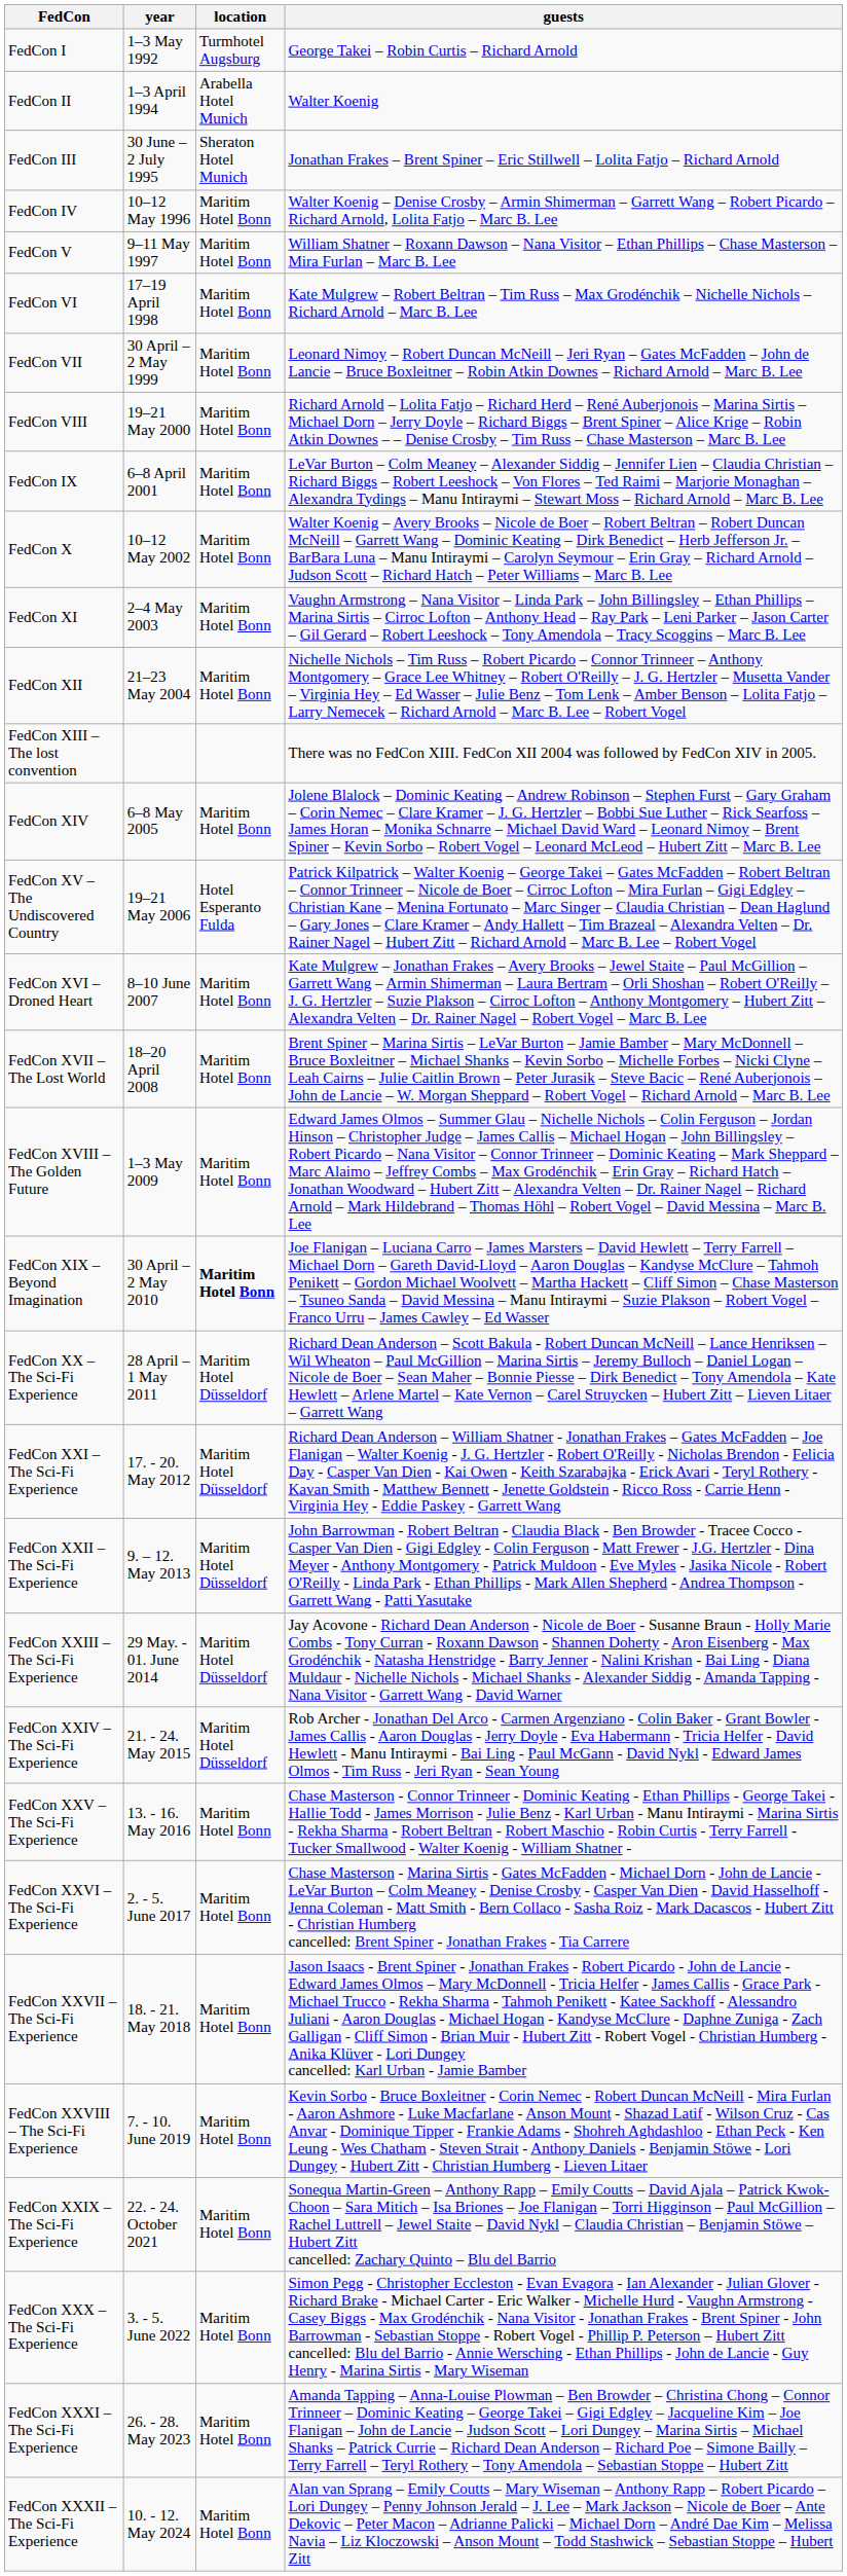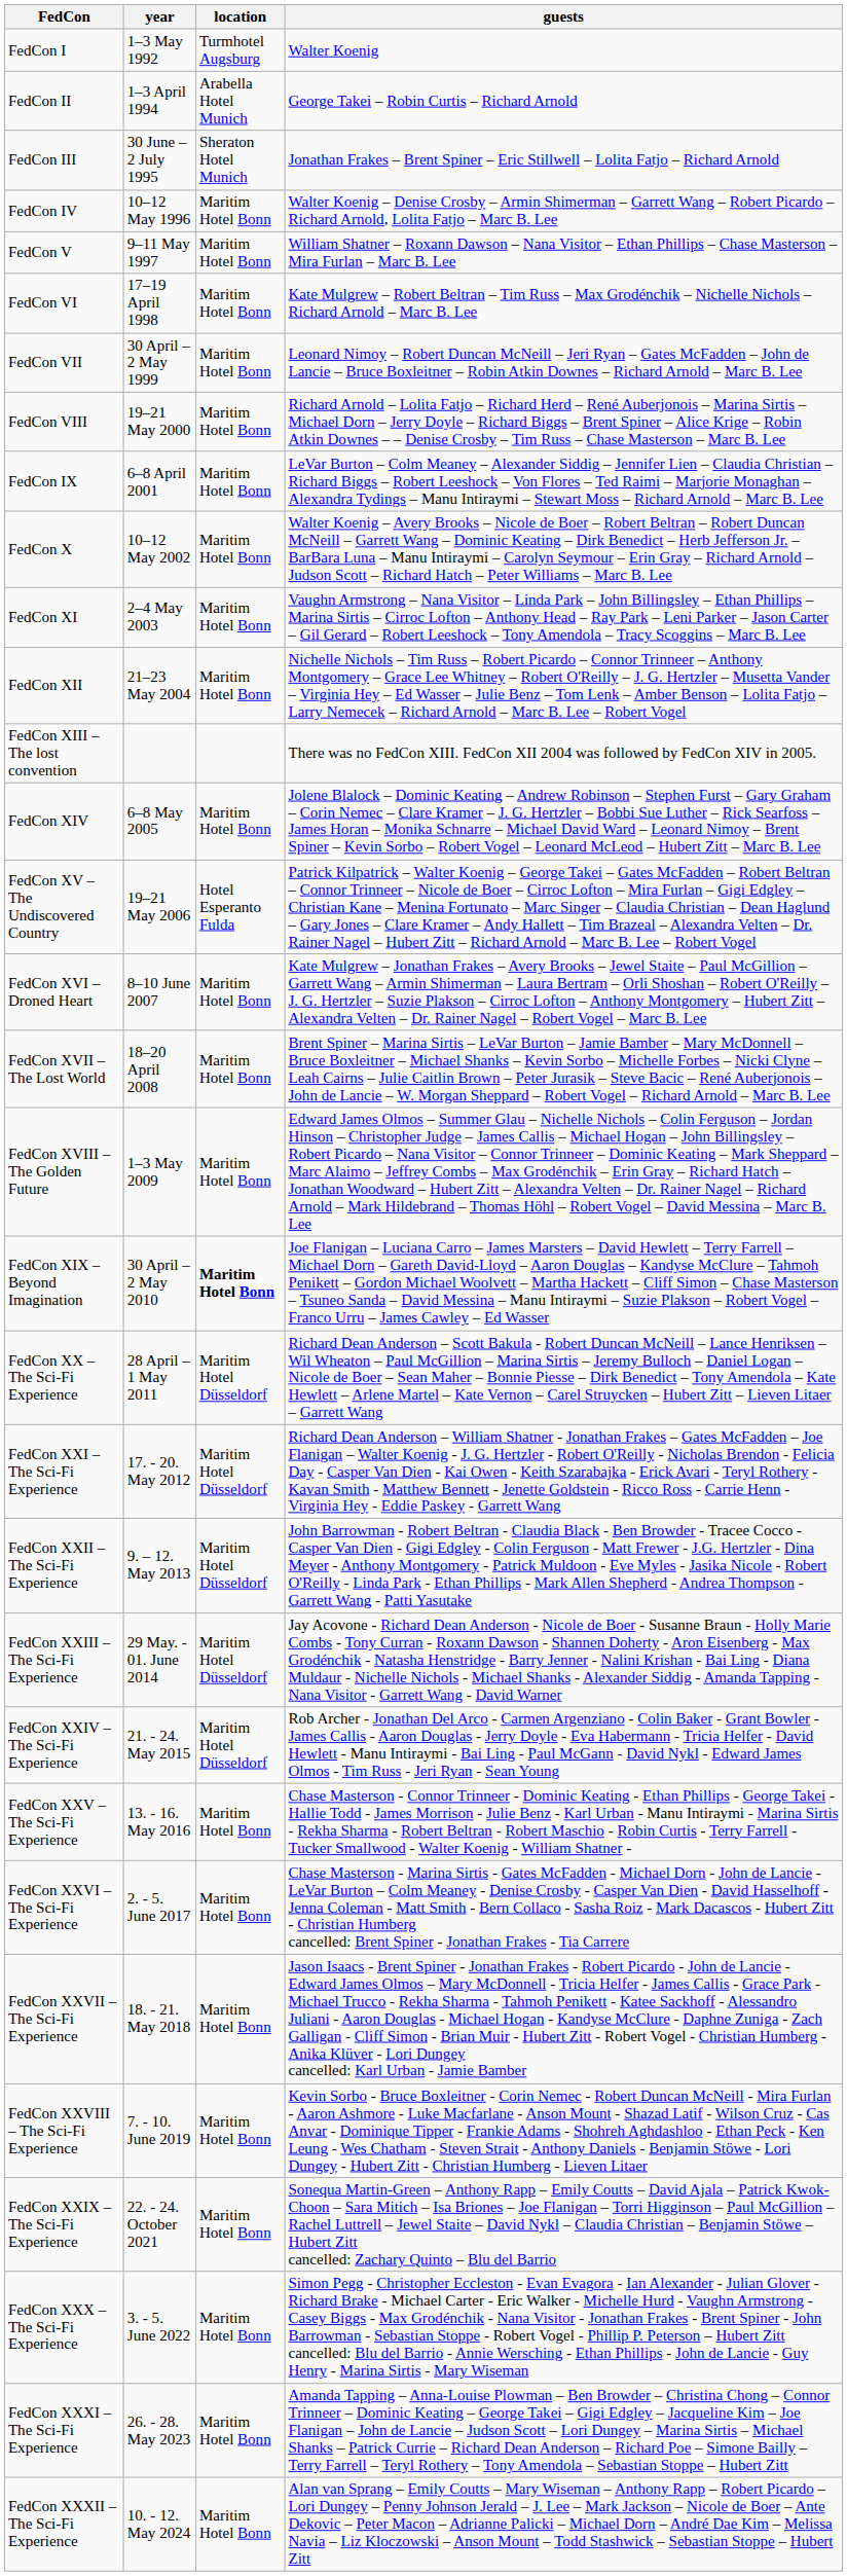FedCon I | guests: George Takei – Robin Curtis – Richard Arnold -> Walter Koenig
FedCon II | guests: Walter Koenig -> George Takei – Robin Curtis – Richard Arnold
